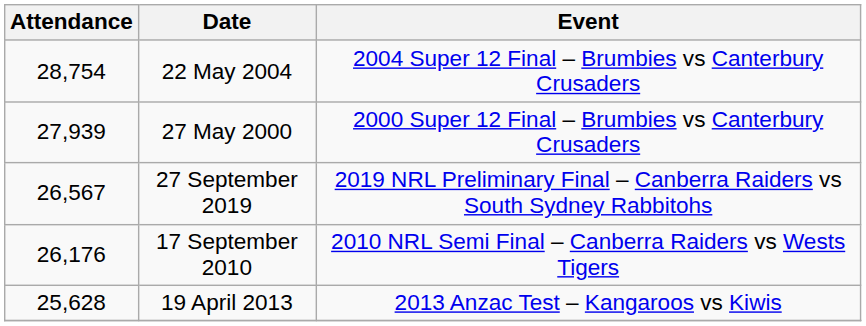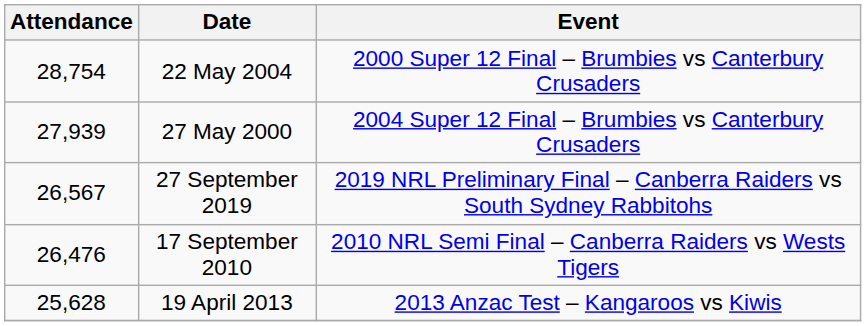22 May 2004 | Event: 2004 Super 12 Final – Brumbies vs Canterbury Crusaders -> 2000 Super 12 Final – Brumbies vs Canterbury Crusaders
27 May 2000 | Event: 2000 Super 12 Final – Brumbies vs Canterbury Crusaders -> 2004 Super 12 Final – Brumbies vs Canterbury Crusaders
17 September 2010 | Attendance: 26,176 -> 26,476
